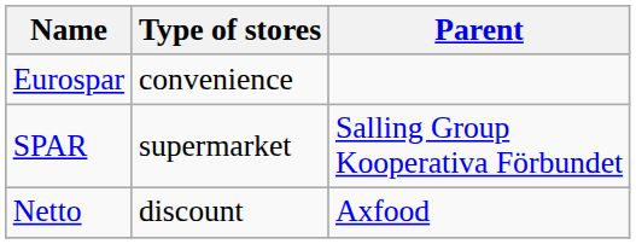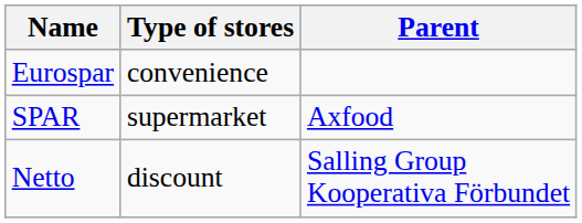SPAR | Parent: Salling Group Kooperativa Förbundet -> Axfood
Netto | Parent: Axfood -> Salling Group Kooperativa Förbundet
